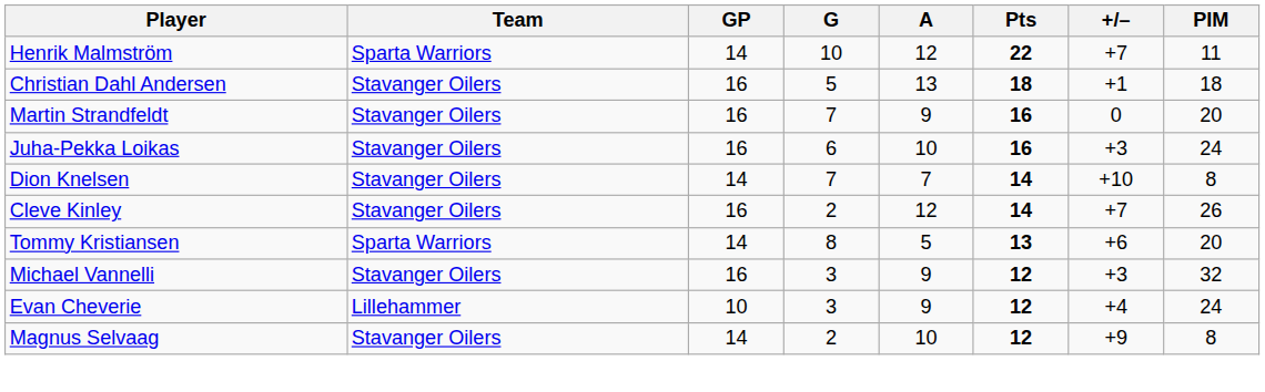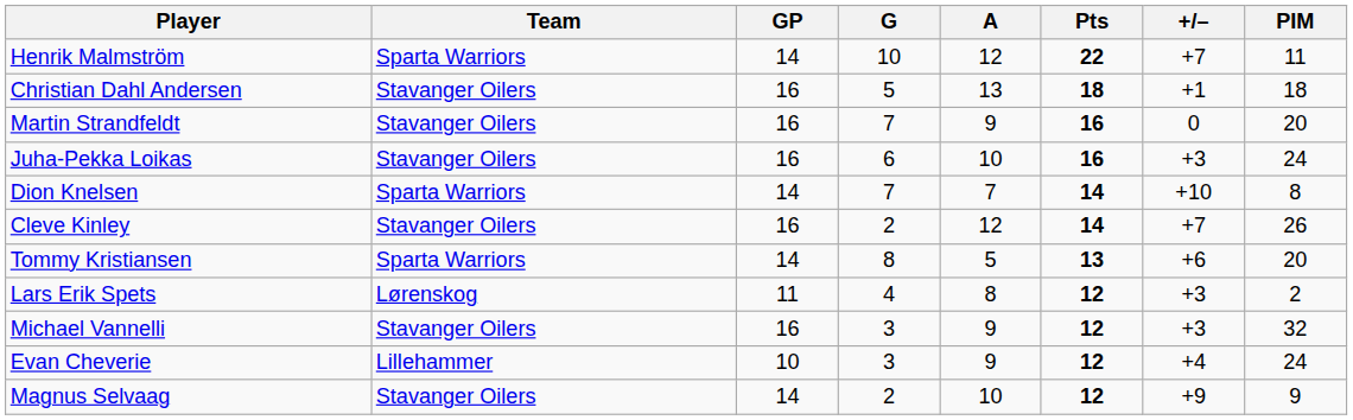Dion Knelsen | Team: Stavanger Oilers -> Sparta Warriors
+ row: Lars Erik Spets | Lørenskog | 11 | 4 | 8 | 12 | +3 | 2
Magnus Selvaag | PIM: 8 -> 9
